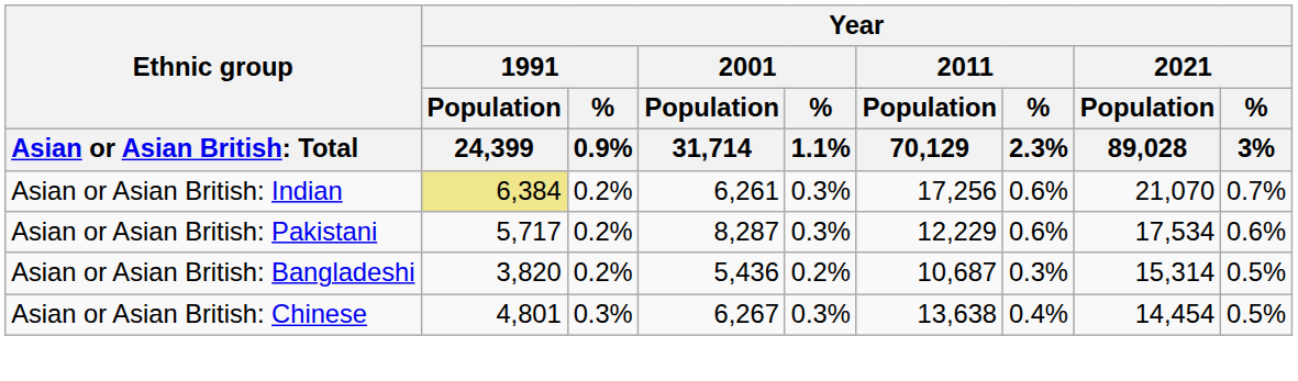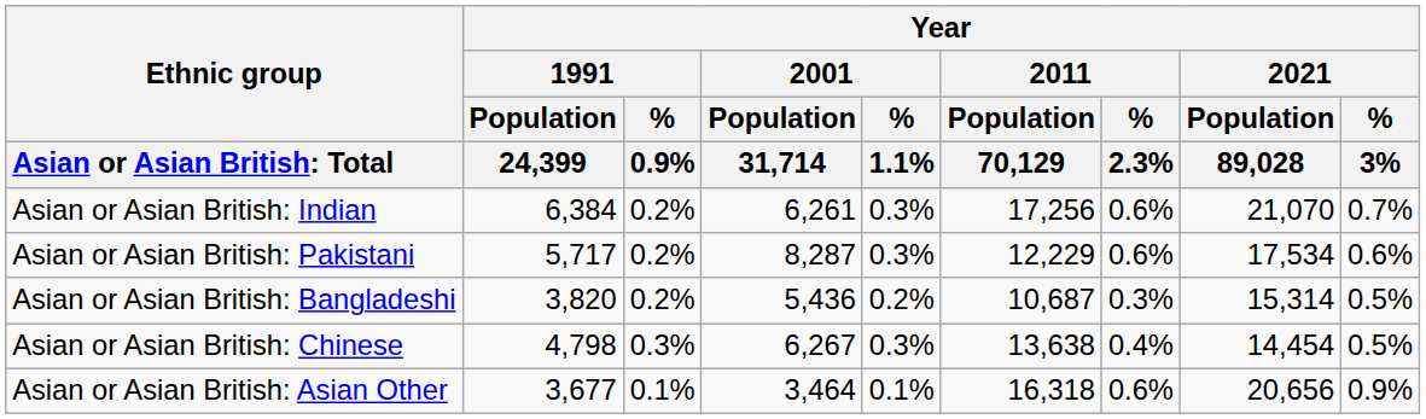Asian or Asian British: Indian | Year / 1991 / Population / 24,399: khaki background -> no background
Asian or Asian British: Chinese | Year / 1991 / Population / 24,399: 4,801 -> 4,798
+ row: Asian or Asian British: Asian Other | 3,677 | 0.1% | 3,464 | 0.1% | 16,318 | 0.6% | 20,656 | 0.9%
